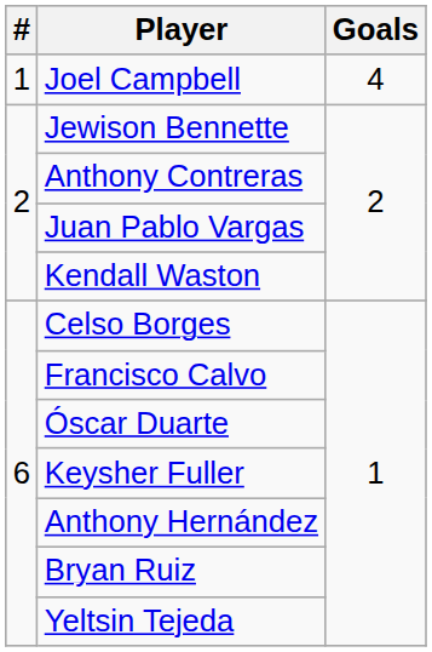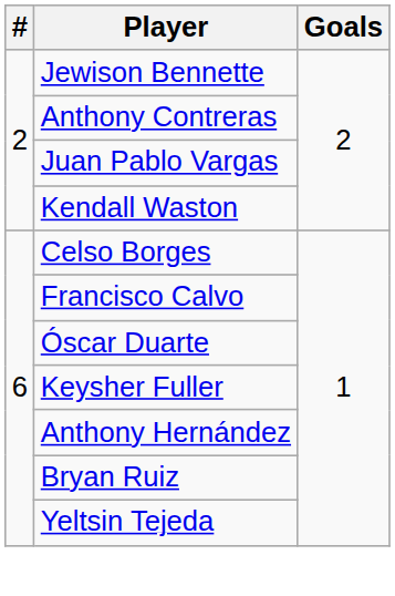- row: 1 | Joel Campbell | 4
